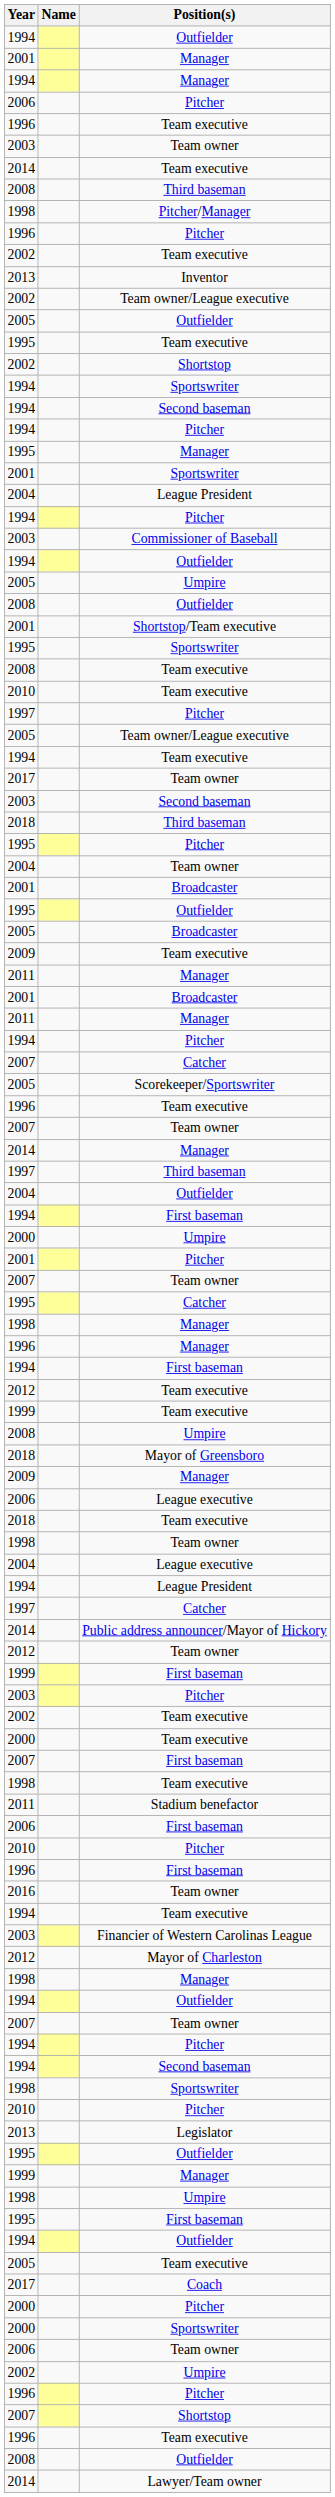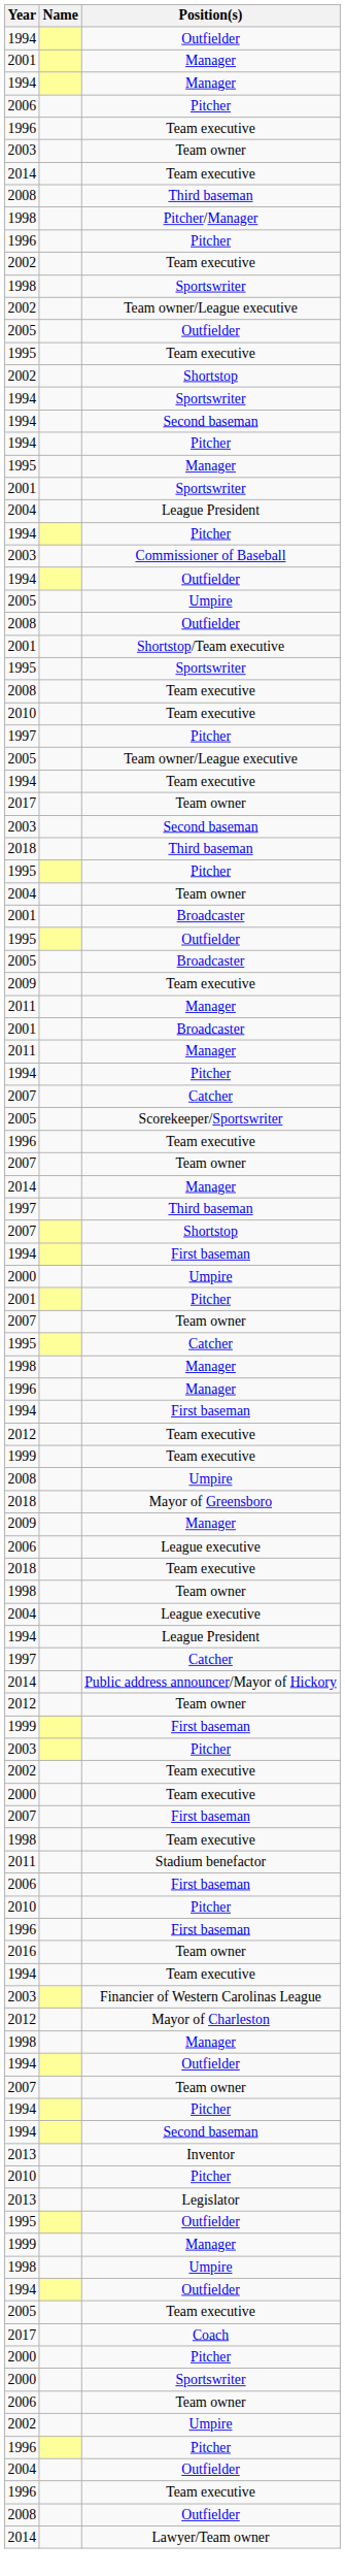rows swapped: Inventor <-> 1998 / Sportswriter
rows swapped: 2007 / Shortstop <-> 2004 / Outfielder
- row: 1995 | First baseman
